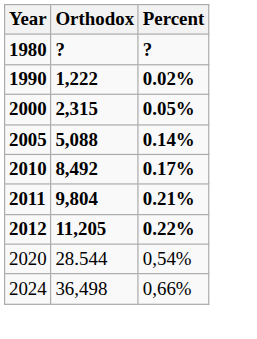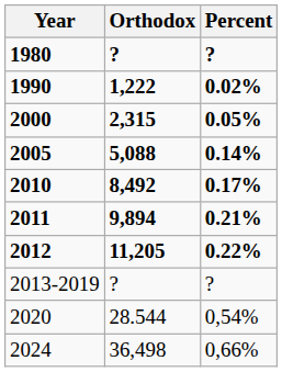2011 | Orthodox: 9,804 -> 9,894
+ row: 2013-2019 | ? | ?
